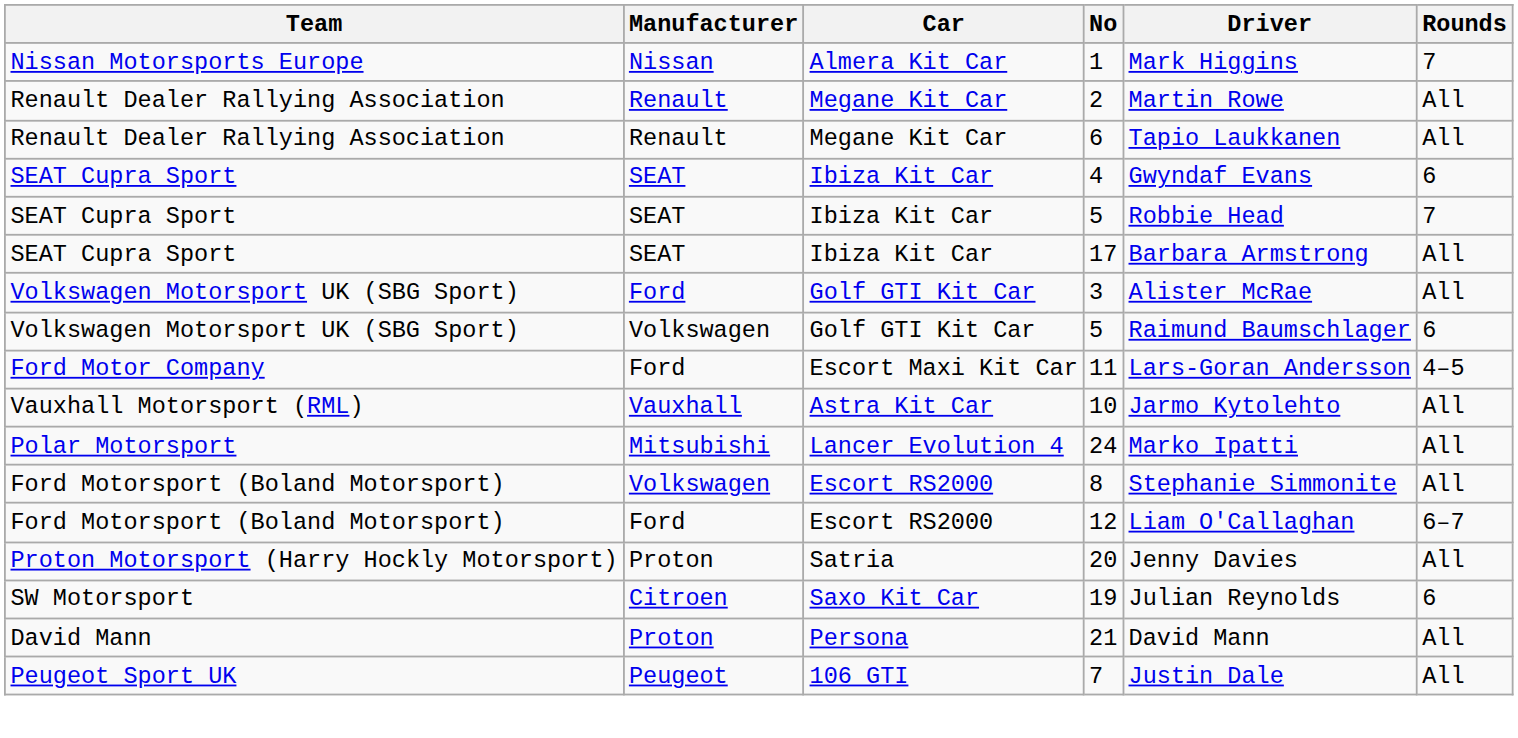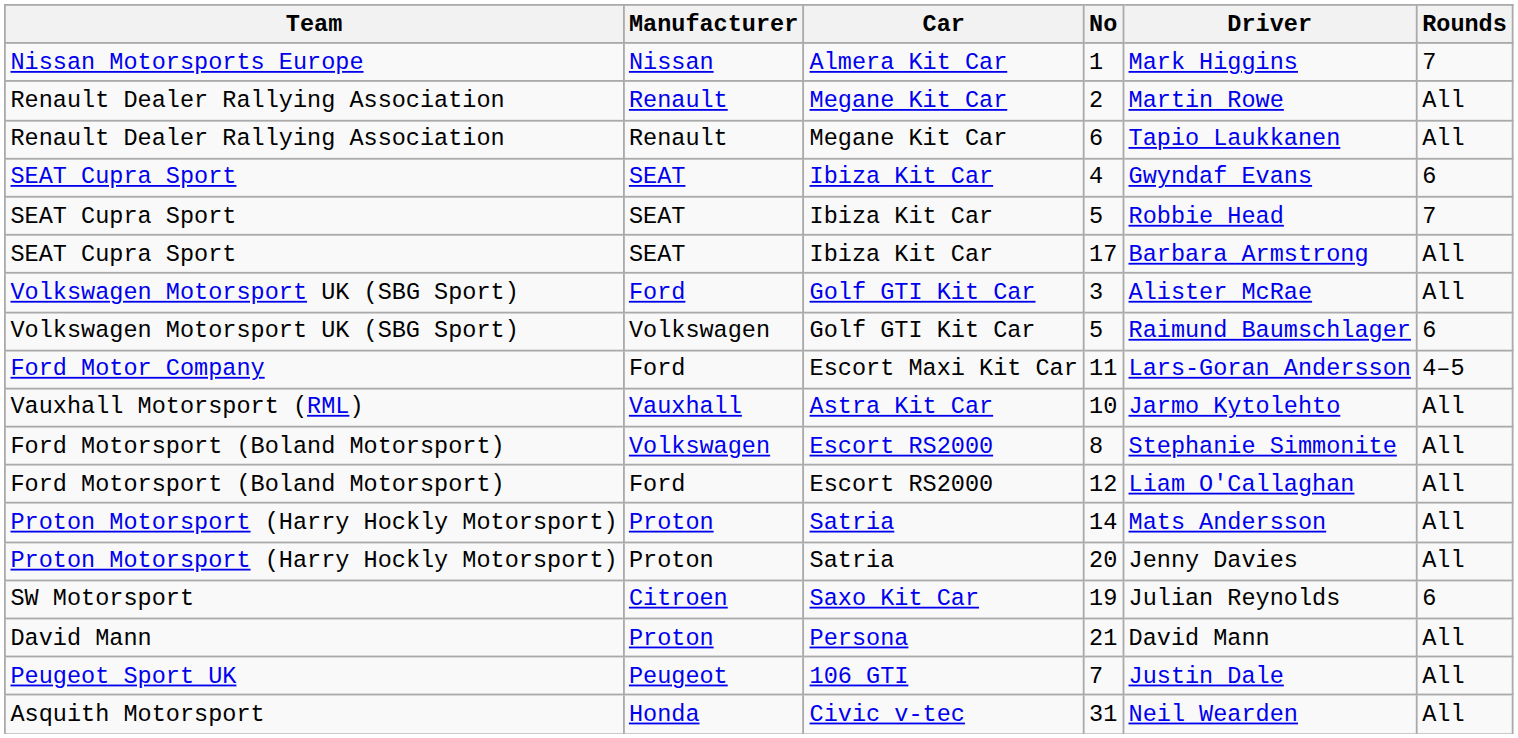- row: Polar Motorsport | Mitsubishi | Lancer Evolution 4 | 24 | Marko Ipatti | All
12 | Rounds: 6–7 -> All
+ row: Proton Motorsport (Harry Hockly Motorsport) | Proton | Satria | 14 | Mats Andersson | All
+ row: Asquith Motorsport | Honda | Civic v-tec | 31 | Neil Wearden | All
